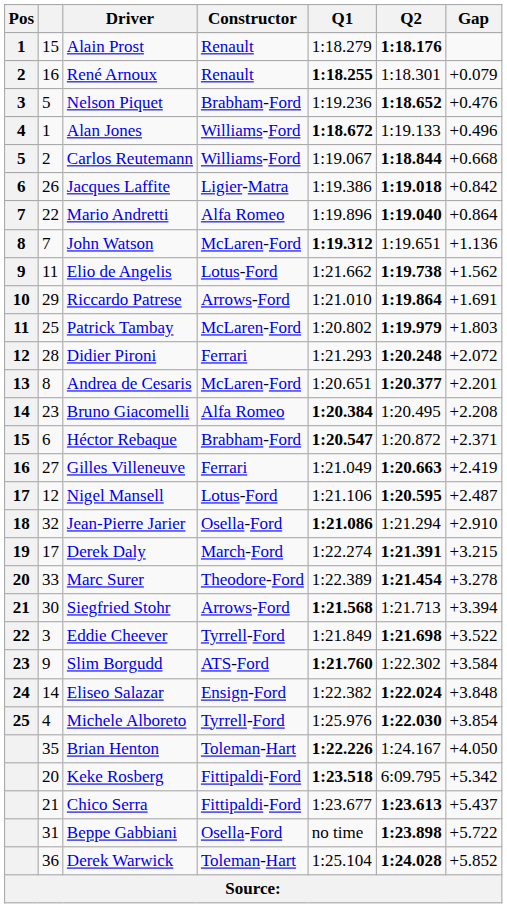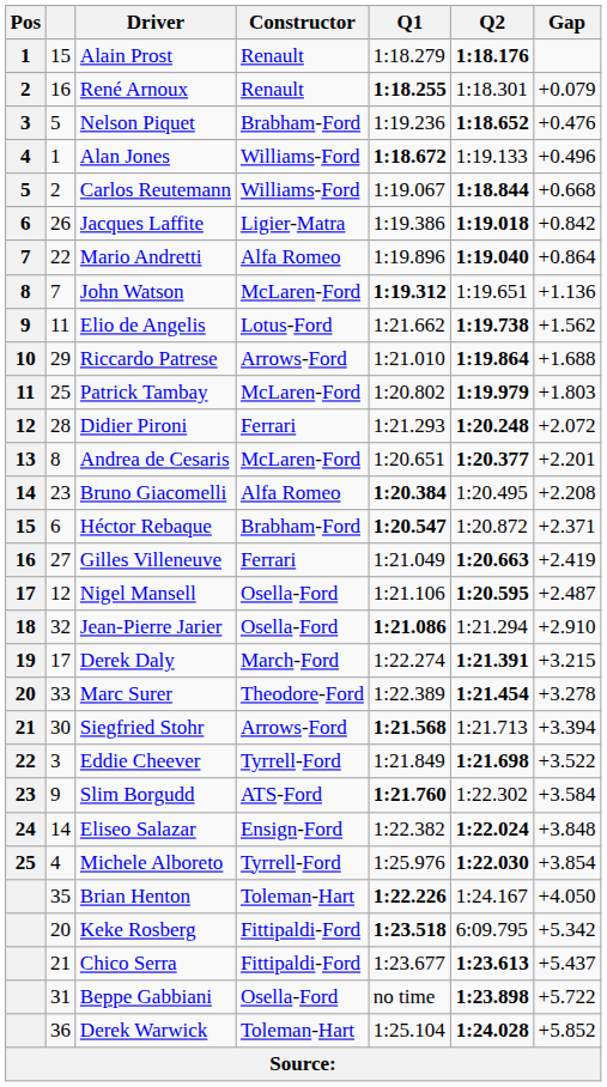Riccardo Patrese | Gap: +1.691 -> +1.688
Nigel Mansell | Constructor: Lotus-Ford -> Osella-Ford
